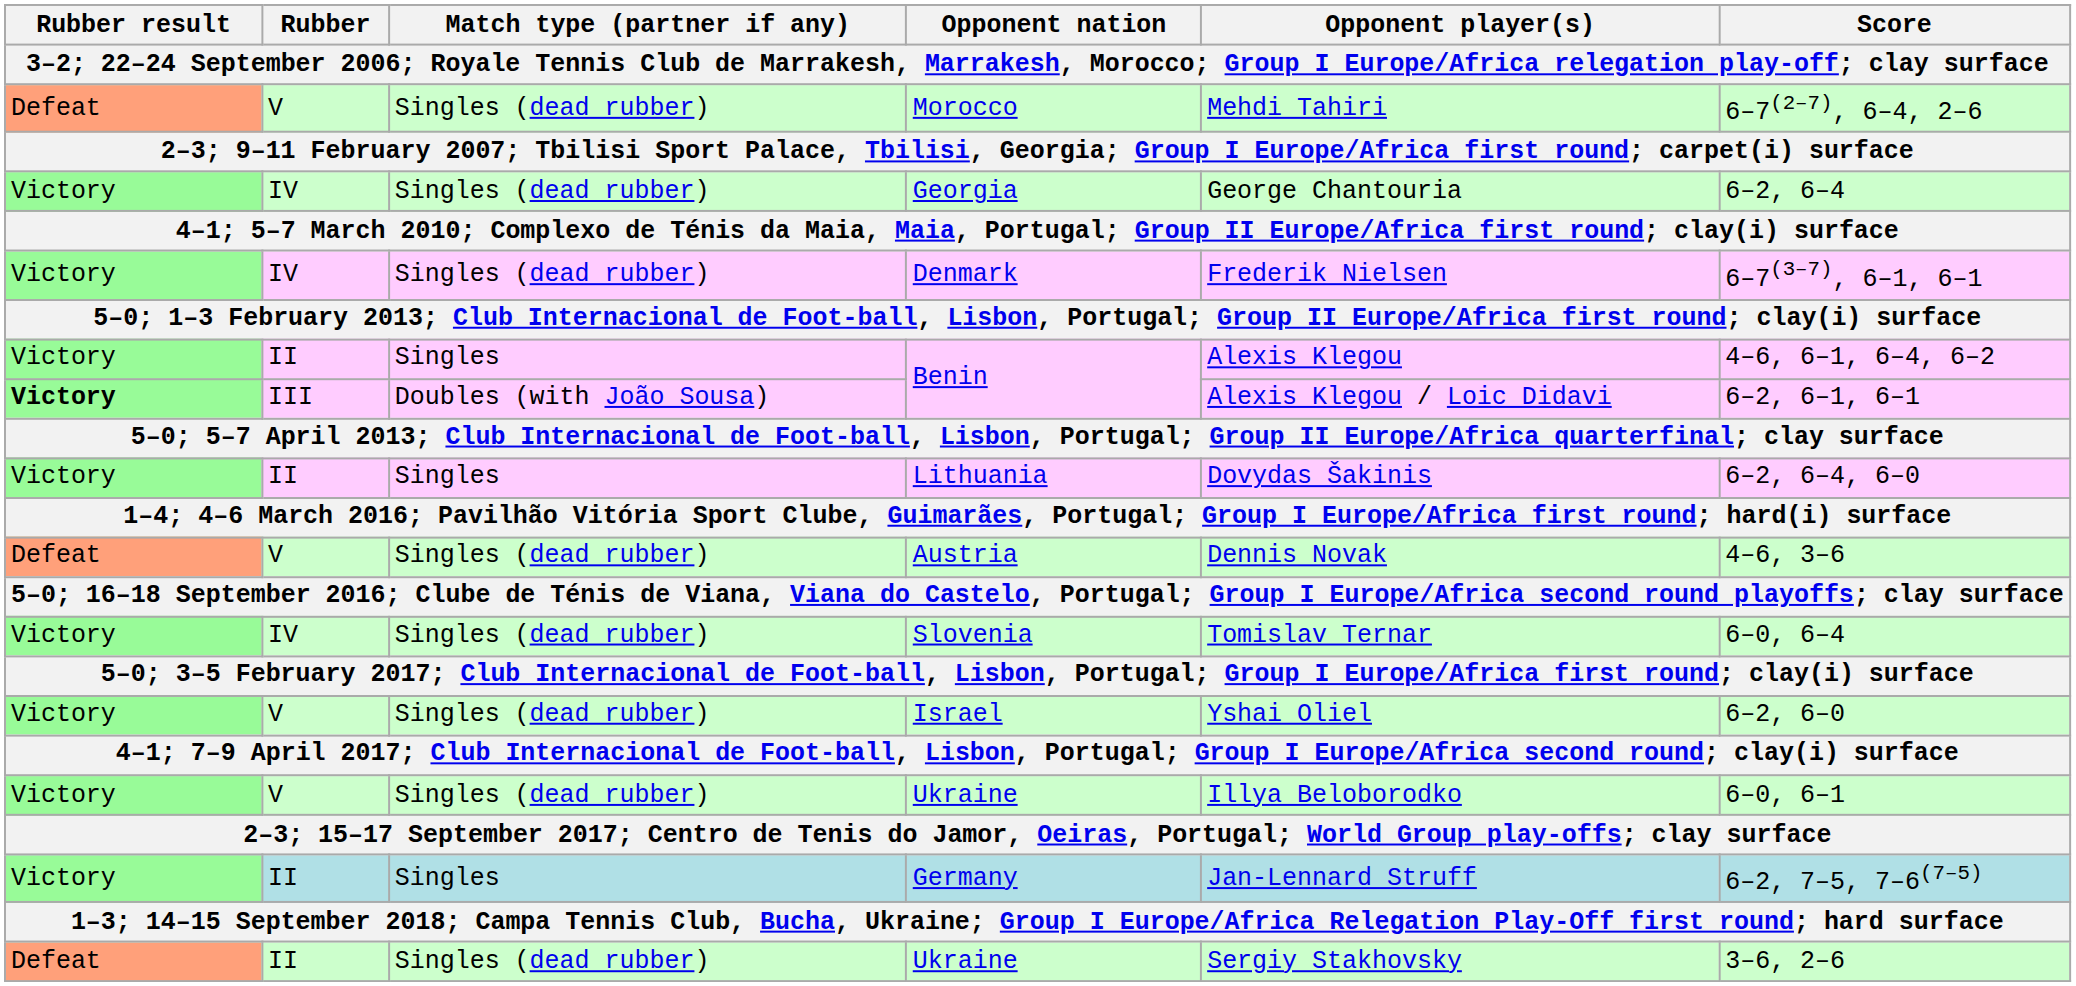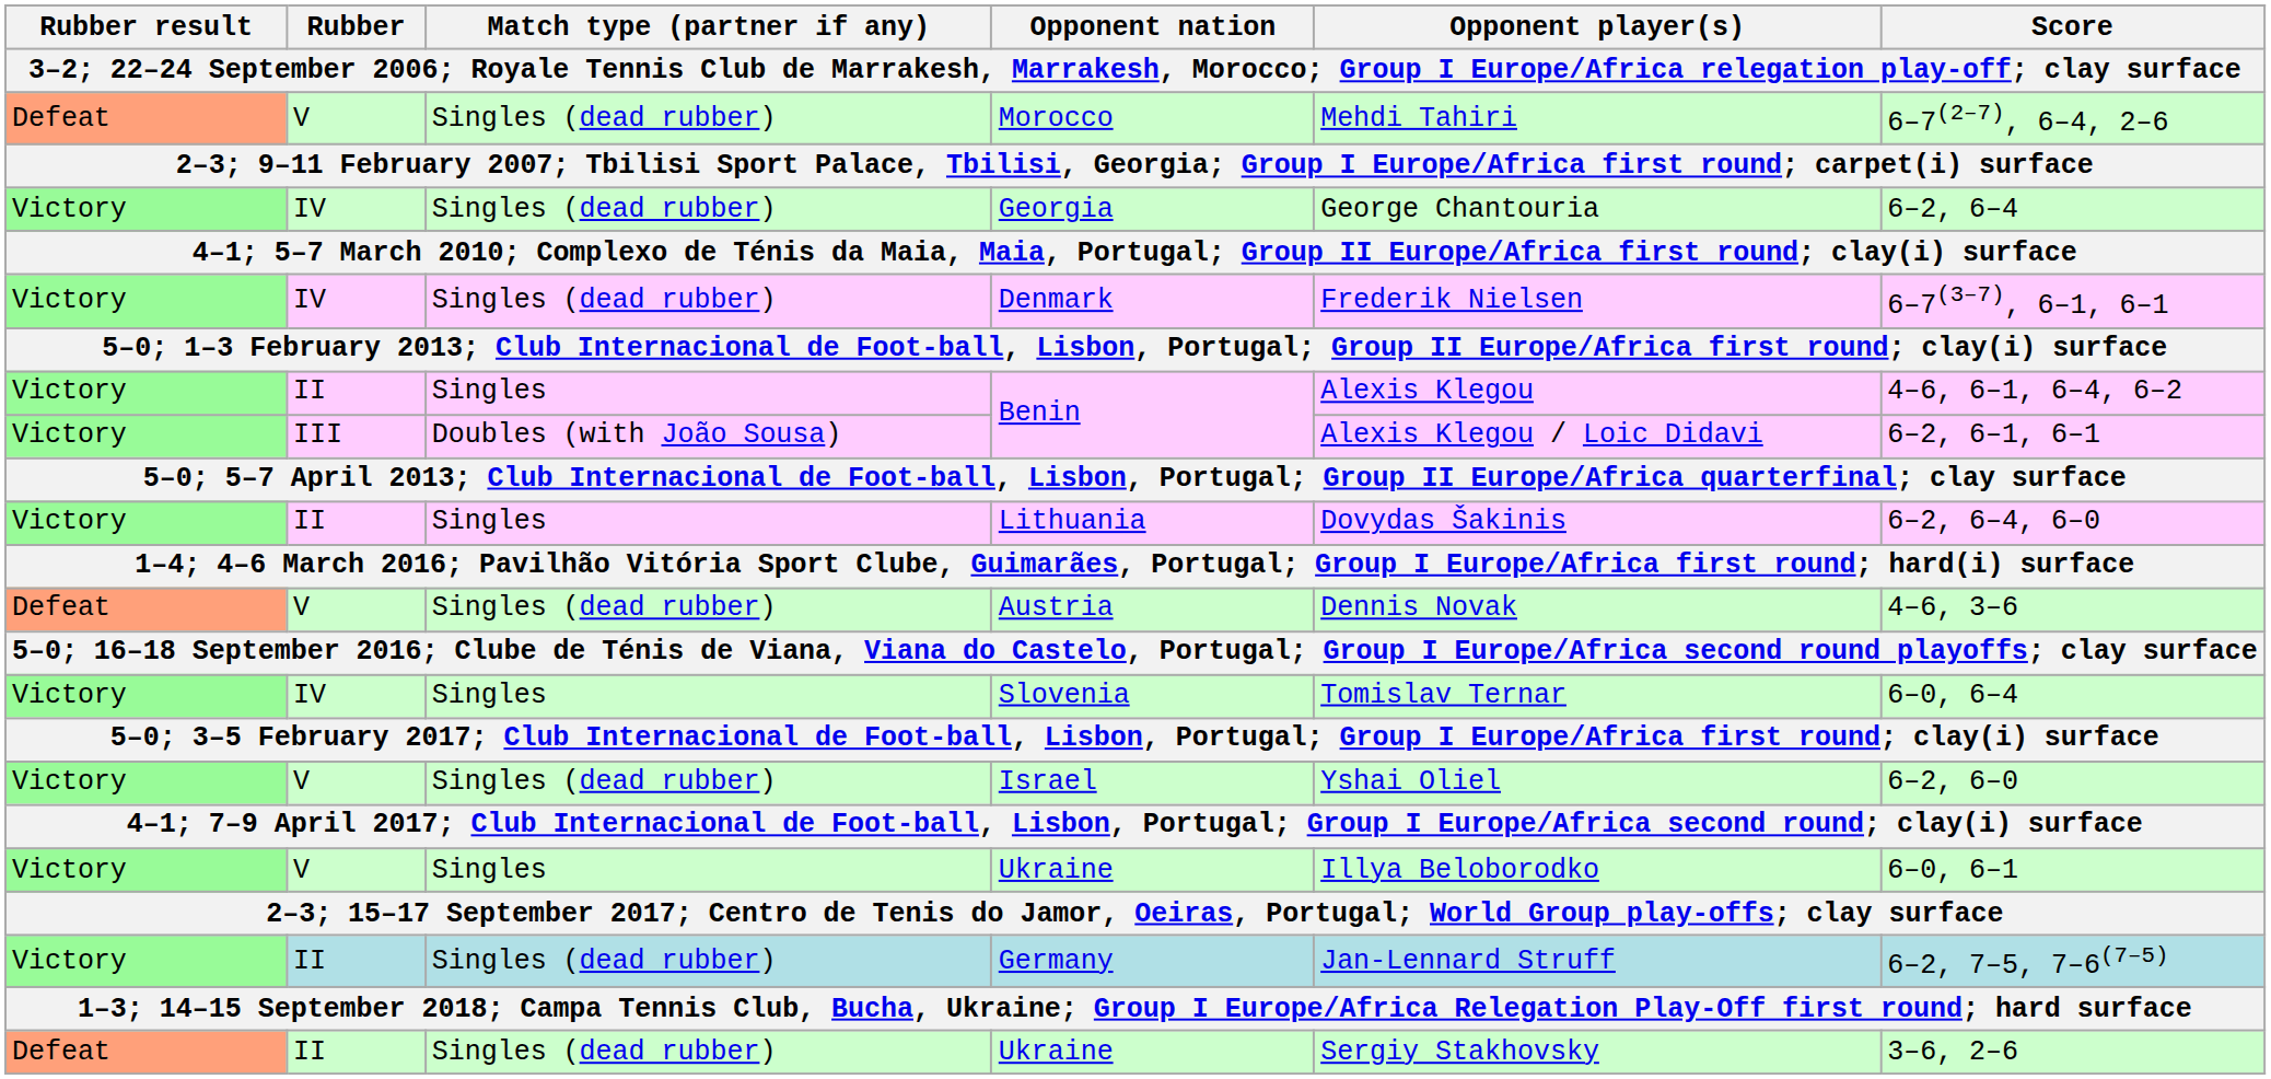III / Benin | Rubber result: bold -> normal
Slovenia | Match type (partner if any): Singles (dead rubber) -> Singles
V / Ukraine | Match type (partner if any): Singles (dead rubber) -> Singles
Germany | Match type (partner if any): Singles -> Singles (dead rubber)
